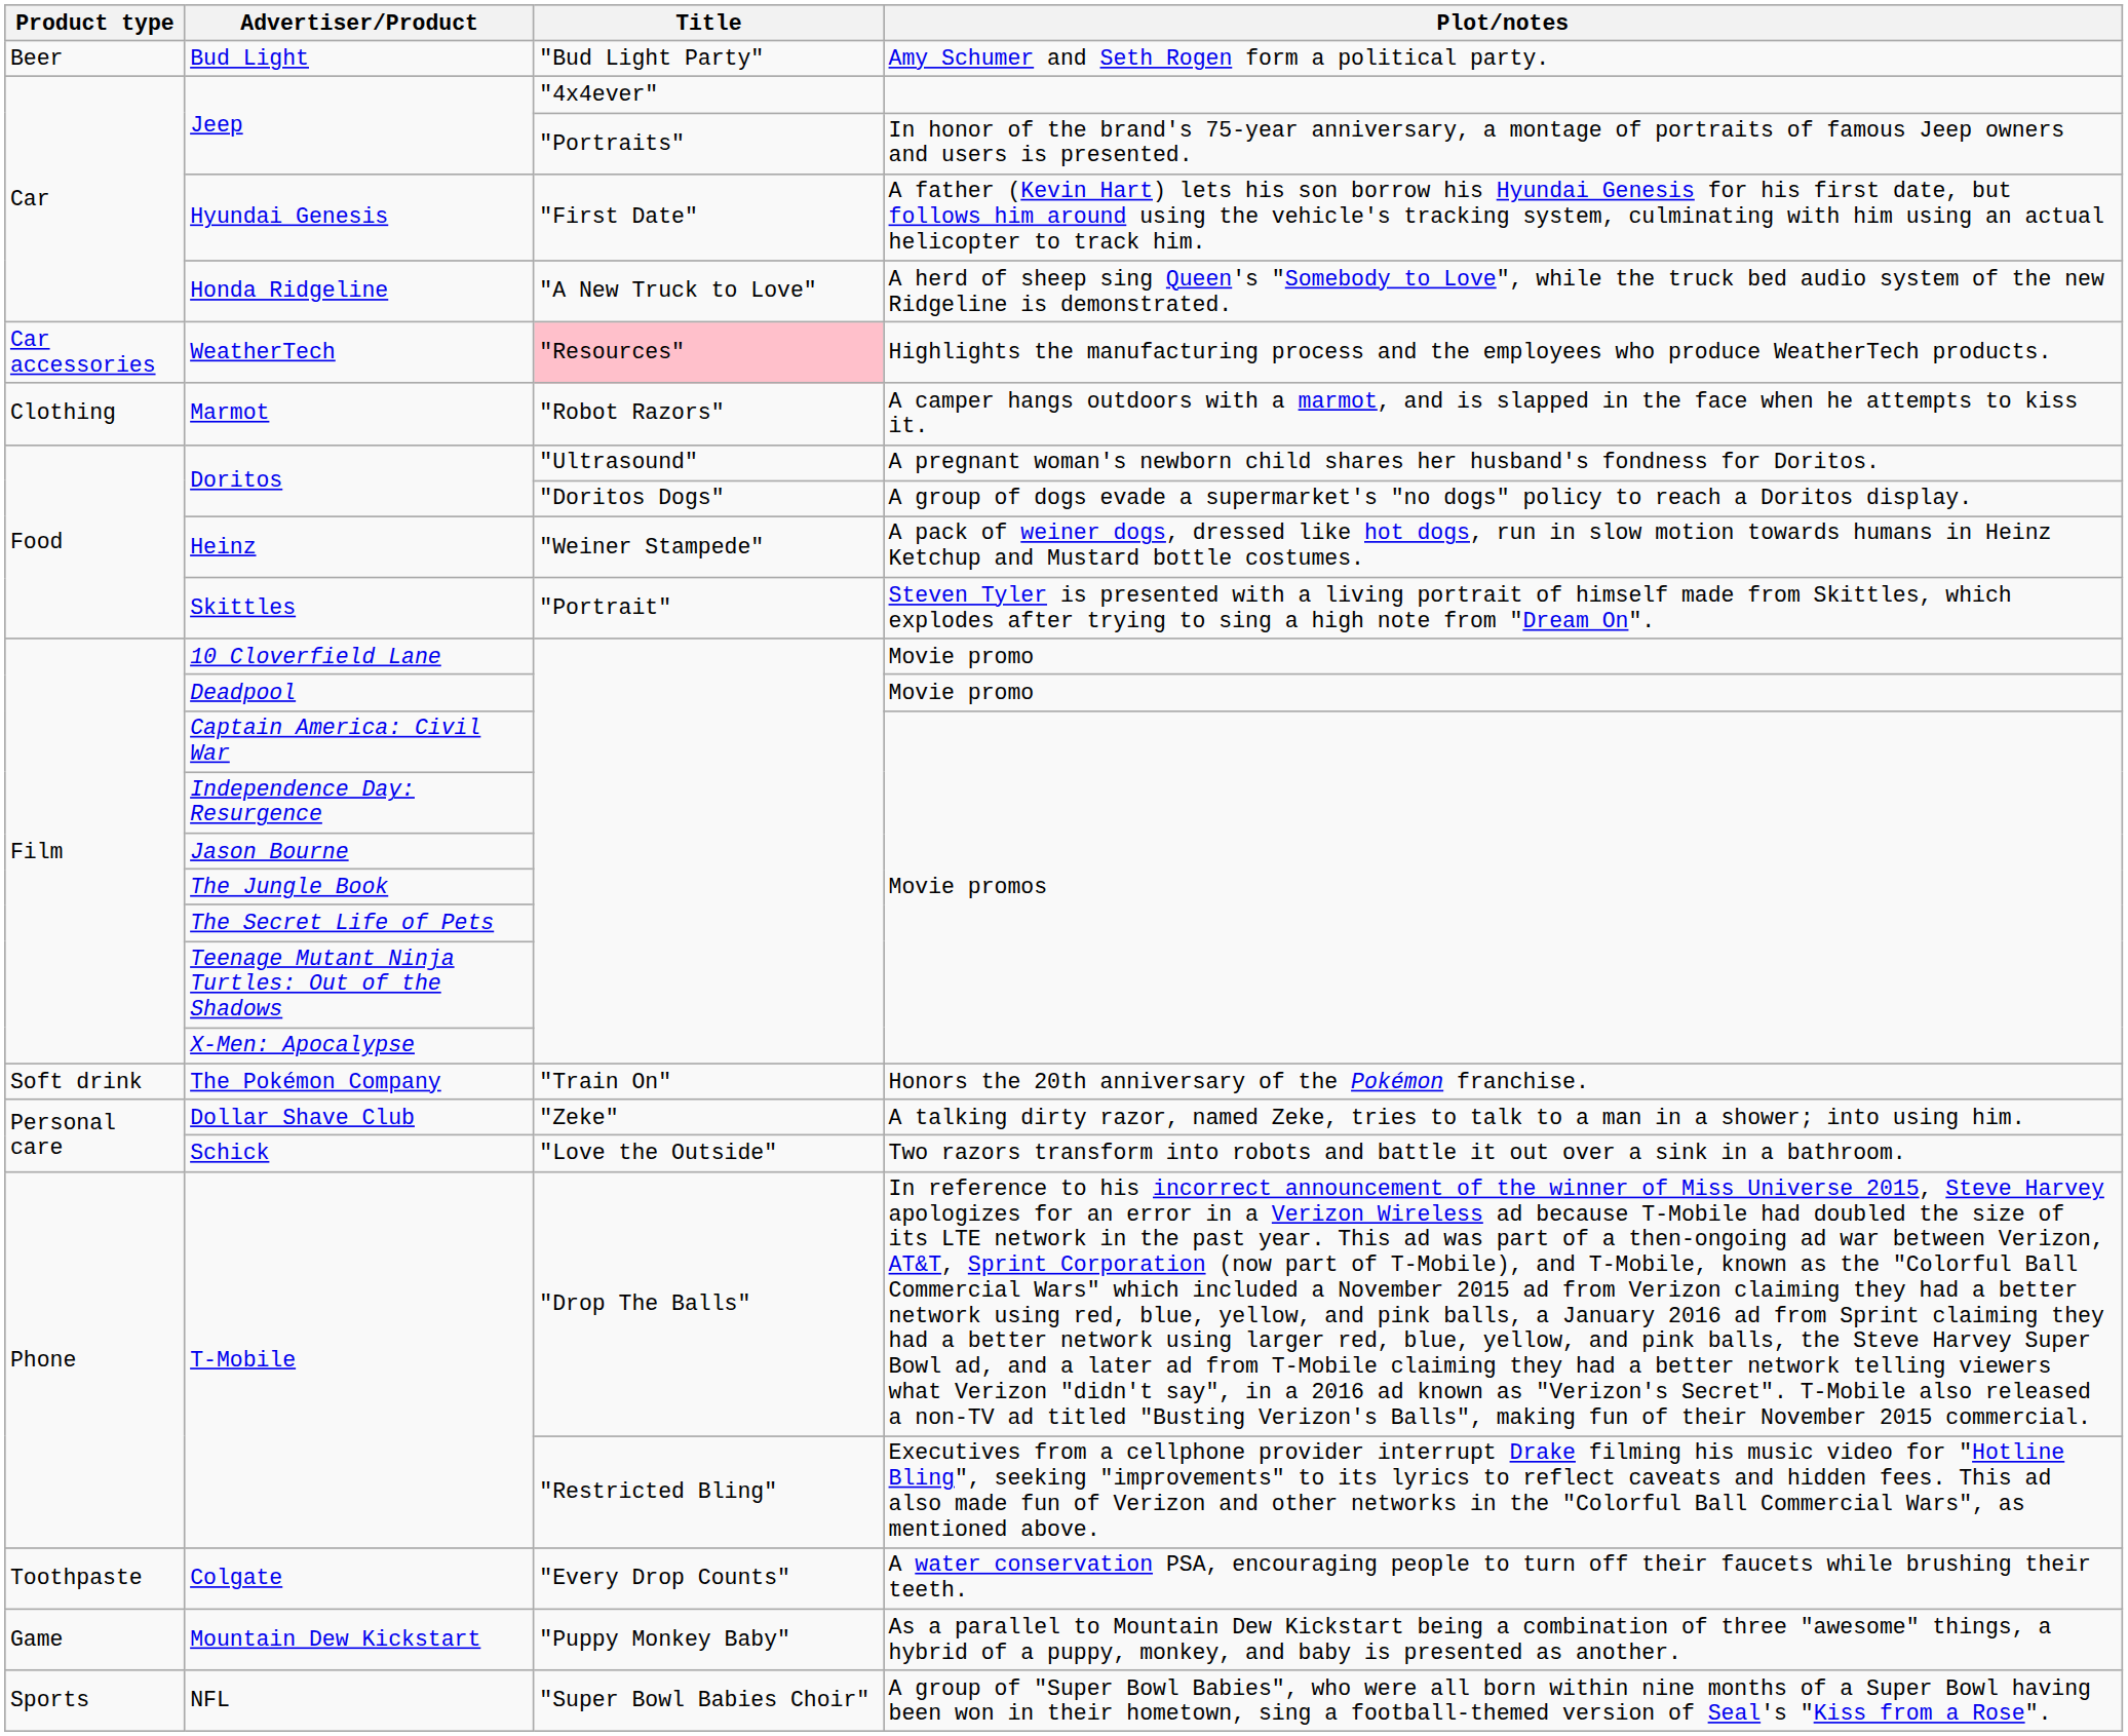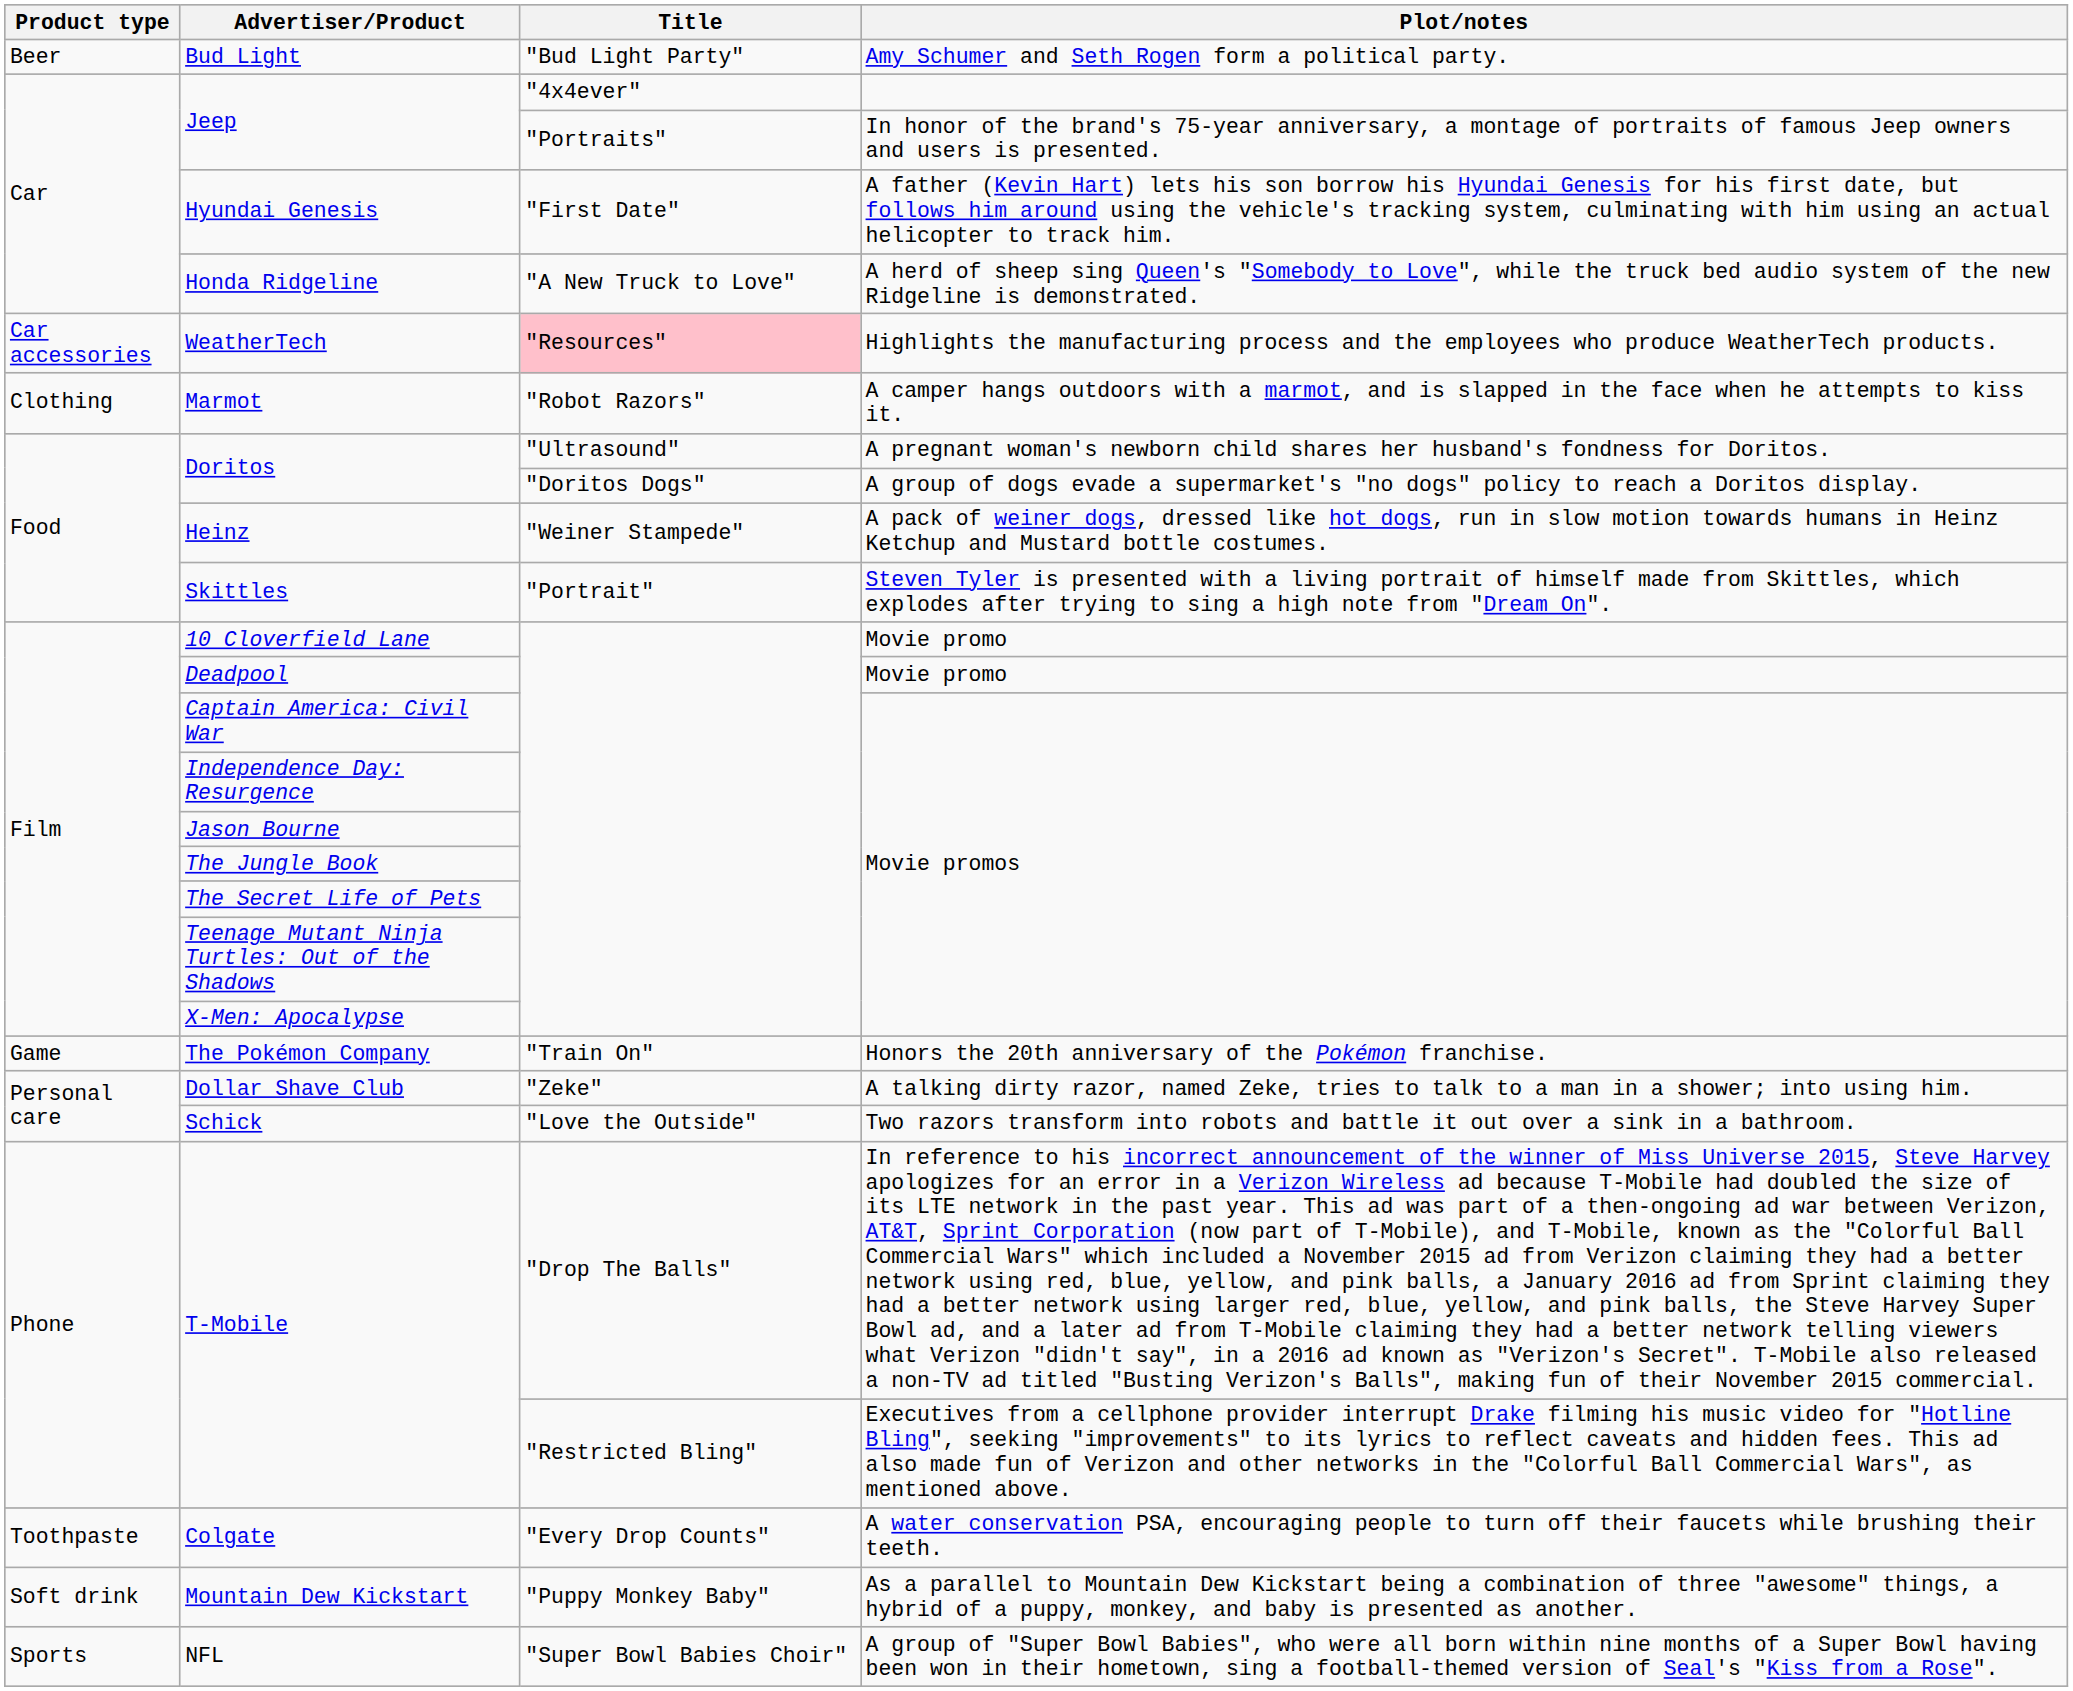The Pokémon Company | Product type: Soft drink -> Game
Mountain Dew Kickstart | Product type: Game -> Soft drink
